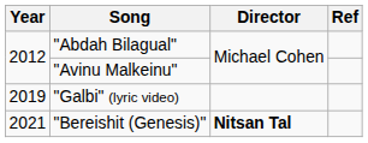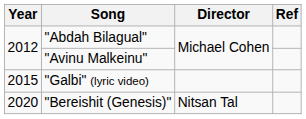"Galbi" (lyric video) | Year: 2019 -> 2015
"Bereishit (Genesis)" | Year: 2021 -> 2020
"Bereishit (Genesis)" | Director: bold -> normal
